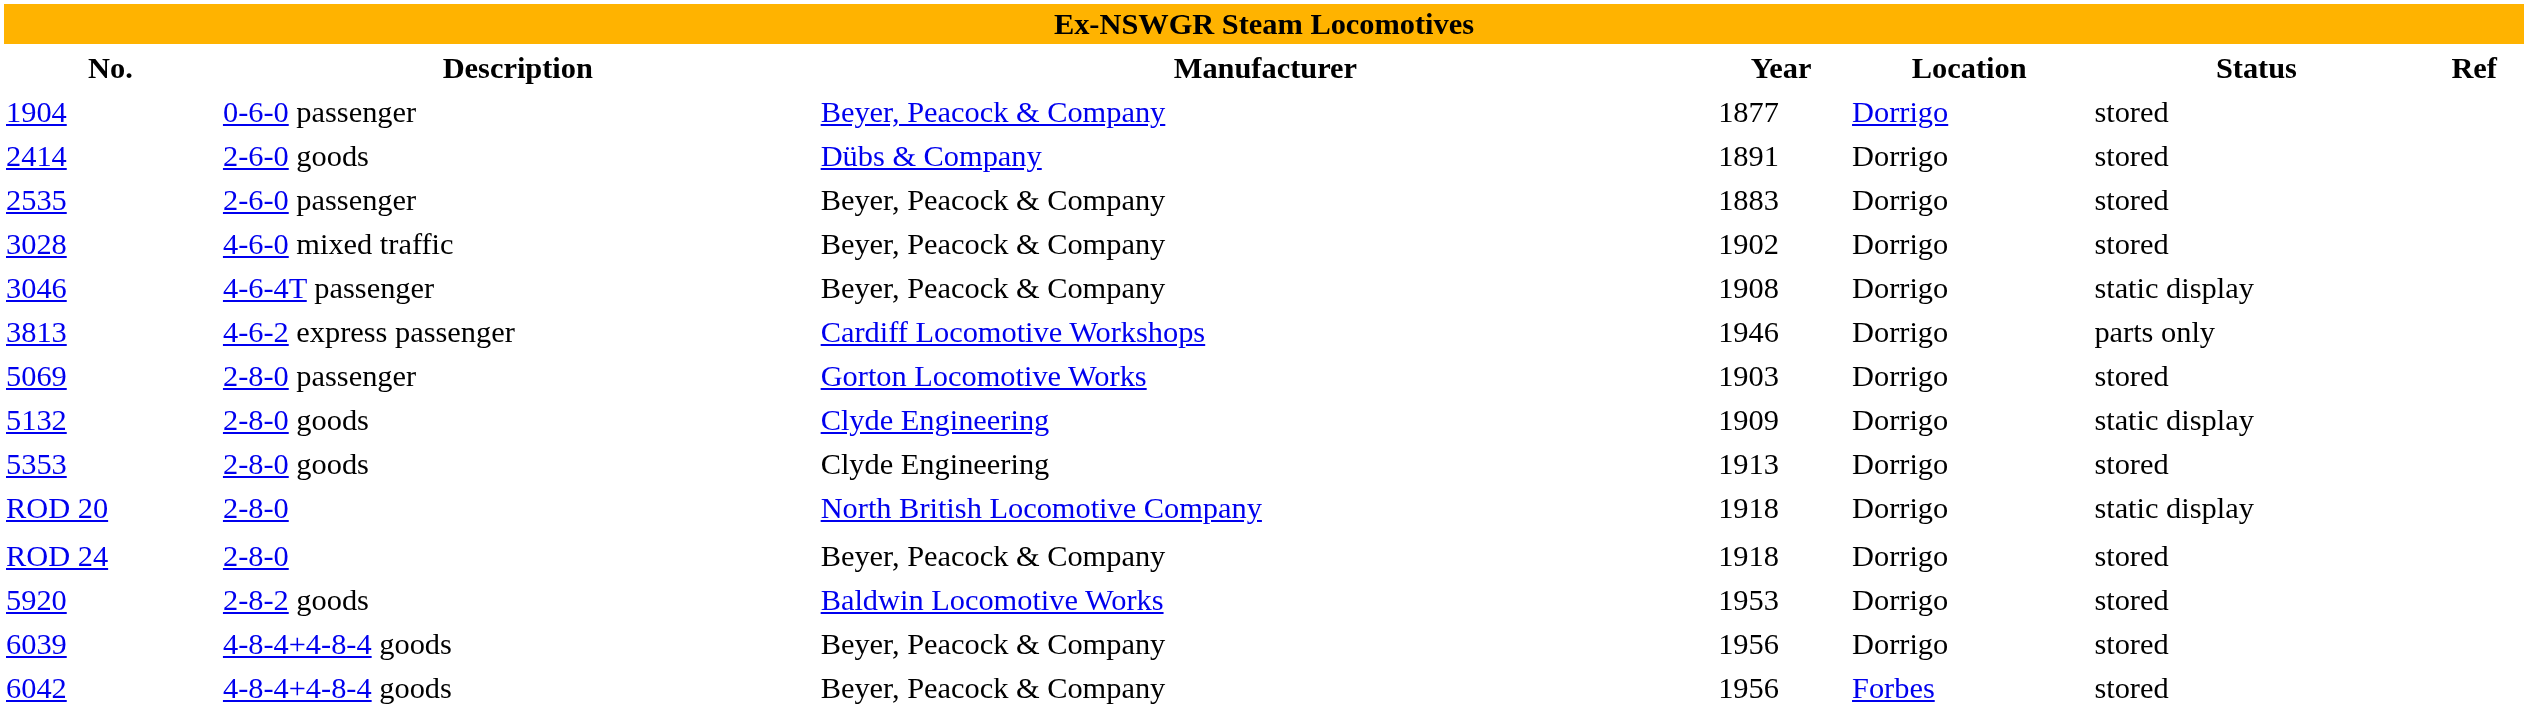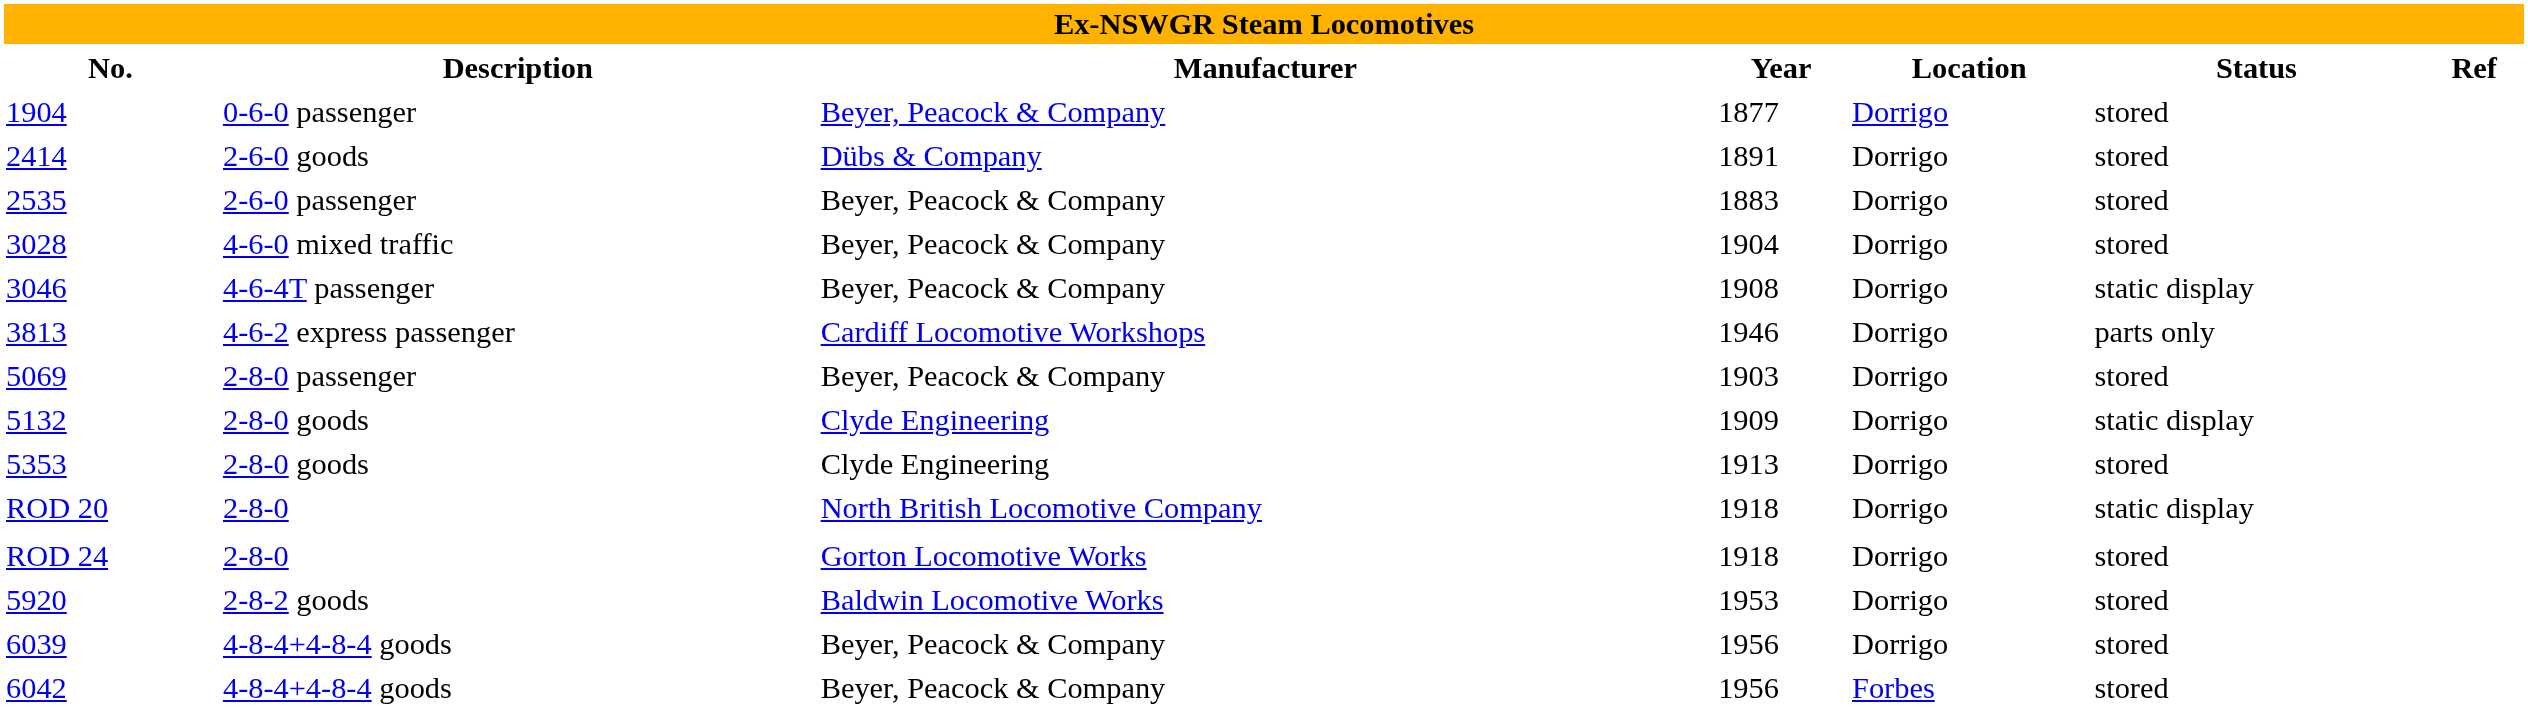3028 | Year: 1902 -> 1904
5069 | Manufacturer: Gorton Locomotive Works -> Beyer, Peacock & Company
ROD 24 | Manufacturer: Beyer, Peacock & Company -> Gorton Locomotive Works
